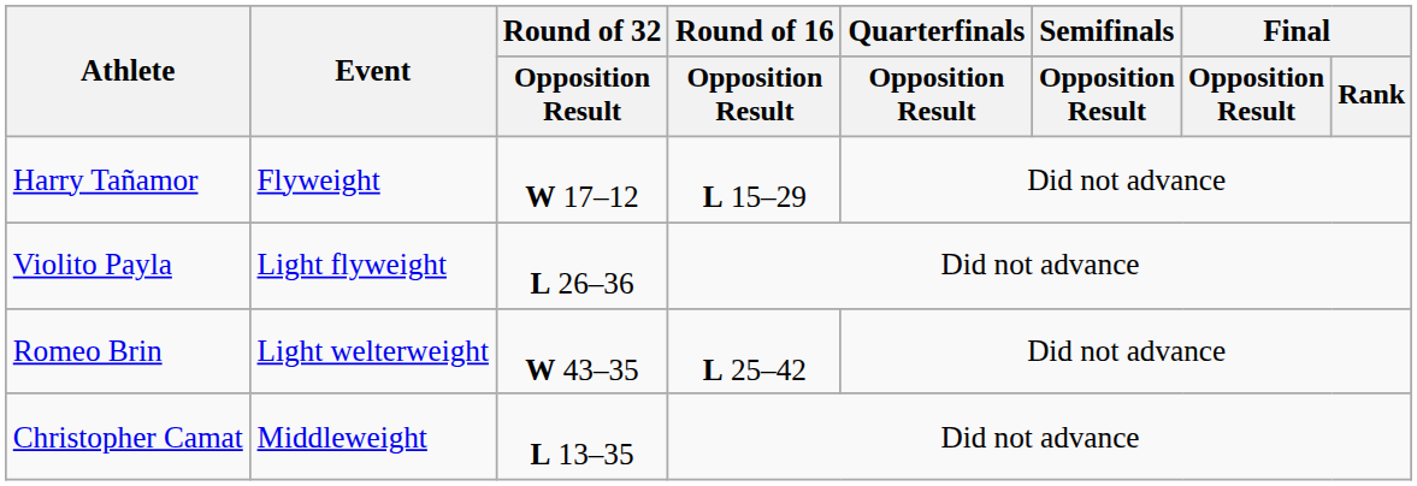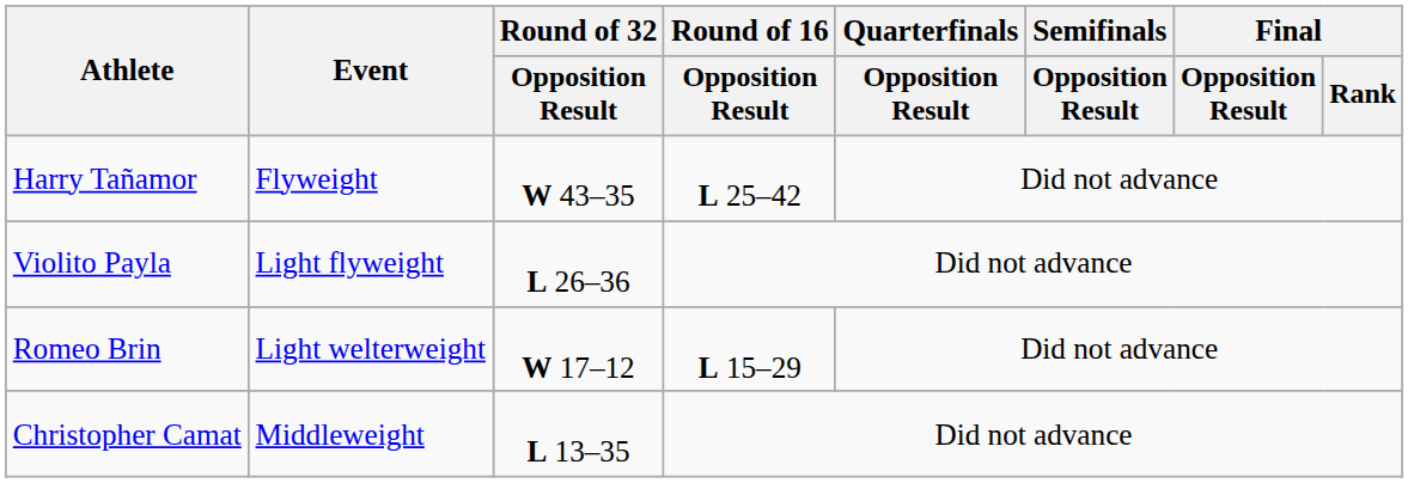Harry Tañamor | Round of 32 / Opposition Result: W 17–12 -> W 43–35
Harry Tañamor | Round of 16 / Opposition Result: L 15–29 -> L 25–42
Romeo Brin | Round of 32 / Opposition Result: W 43–35 -> W 17–12
Romeo Brin | Round of 16 / Opposition Result: L 25–42 -> L 15–29
